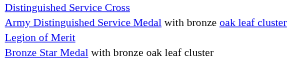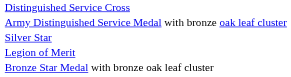+ row: Silver Star
